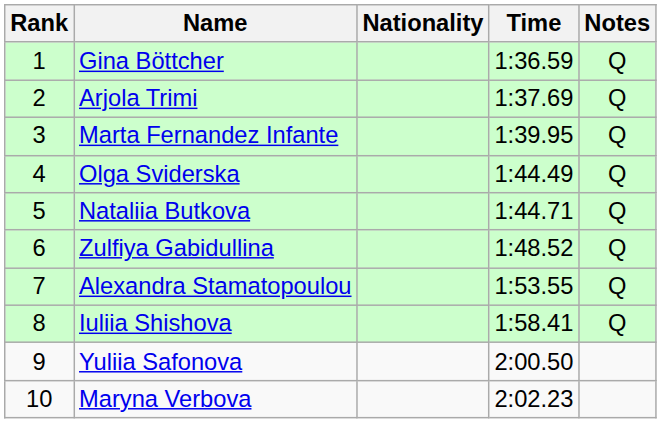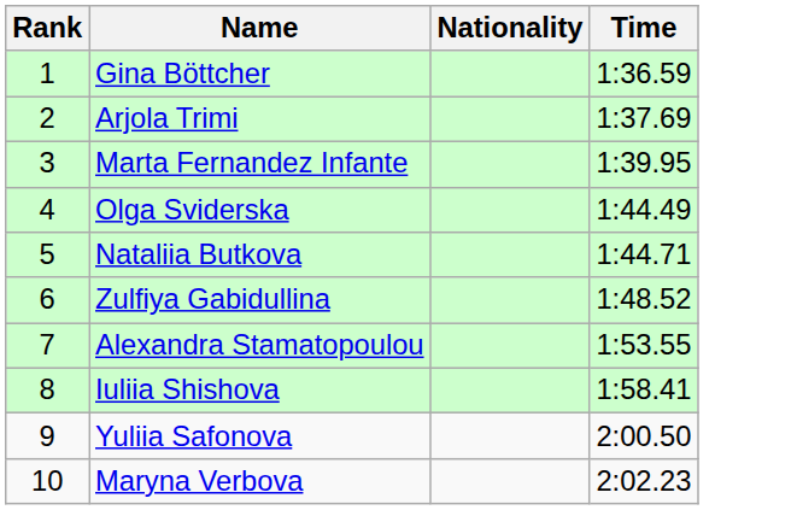- column: Notes | Q | Q | Q | Q | Q | Q | Q | Q
